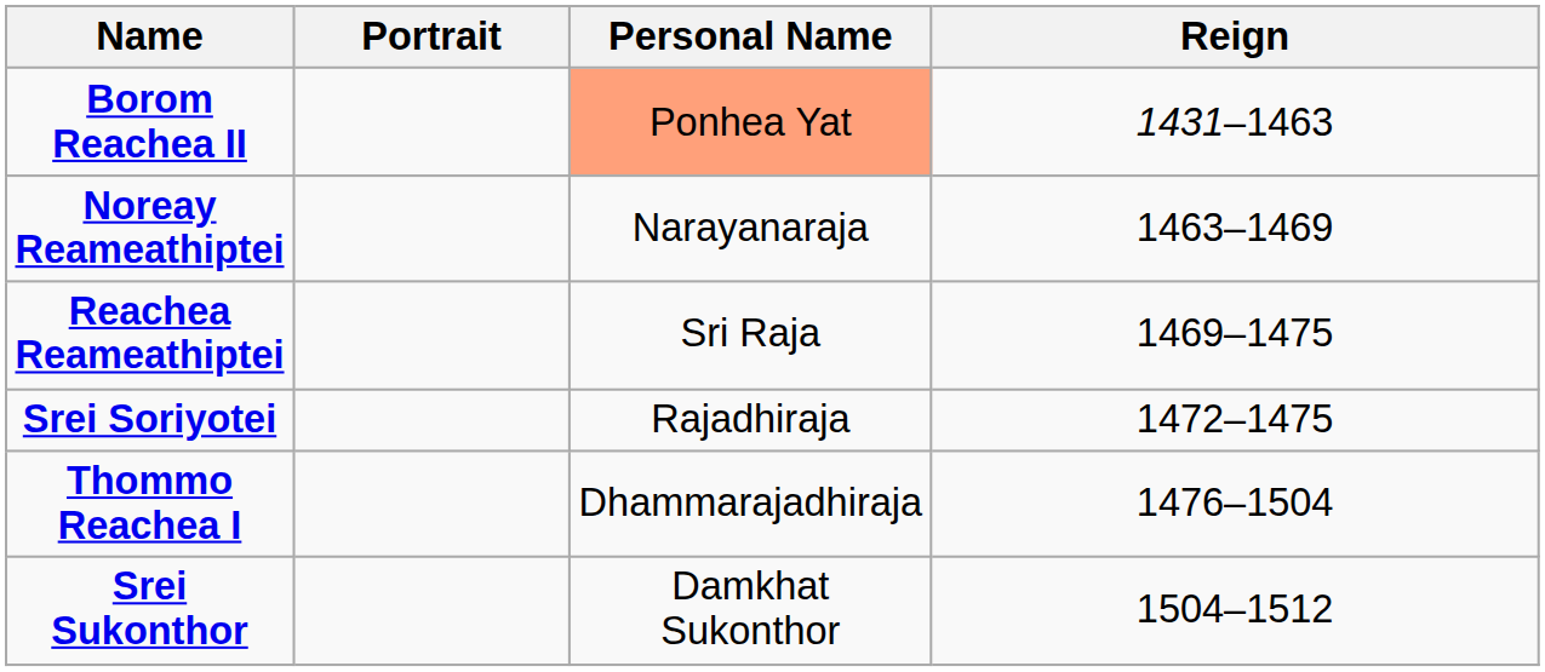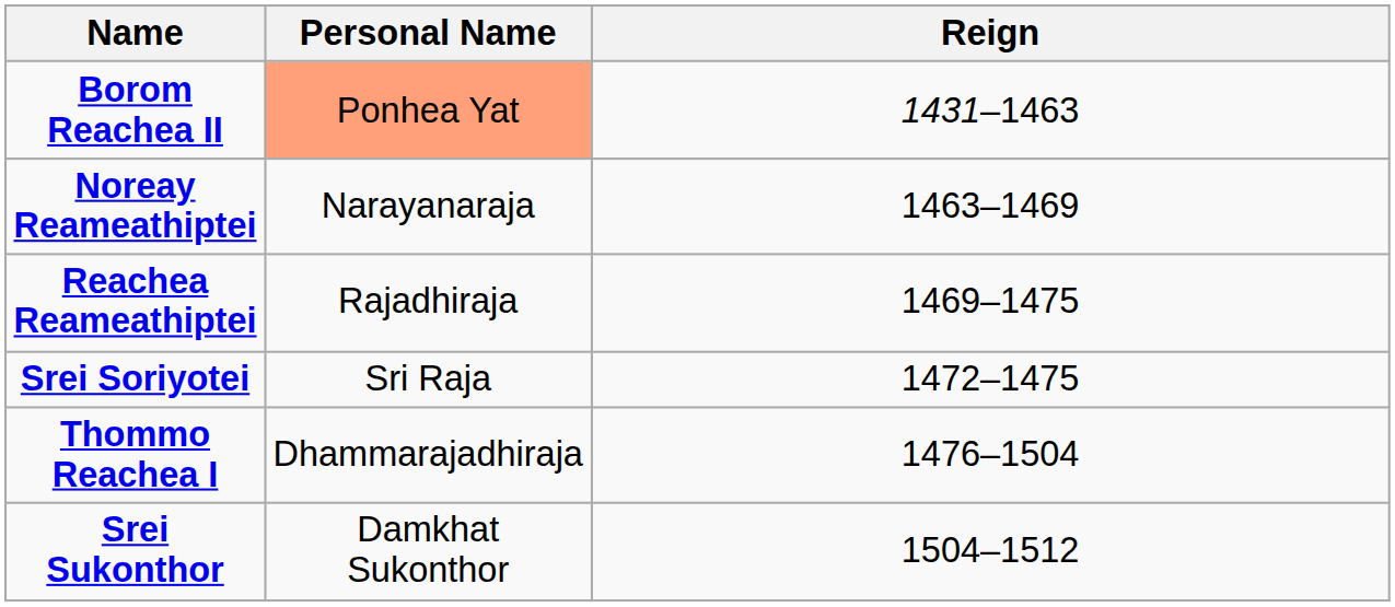- column: Portrait
Reachea Reameathiptei | Personal Name: Sri Raja -> Rajadhiraja
Srei Soriyotei | Personal Name: Rajadhiraja -> Sri Raja
